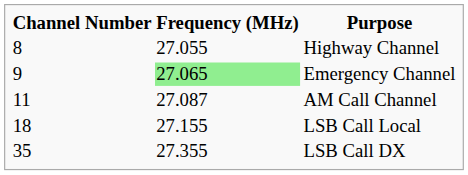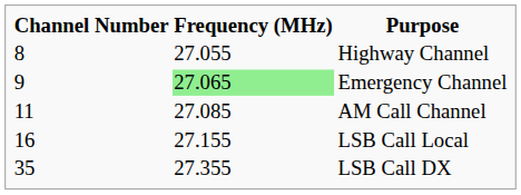AM Call Channel | Frequency (MHz): 27.087 -> 27.085
LSB Call Local | Channel Number: 18 -> 16
